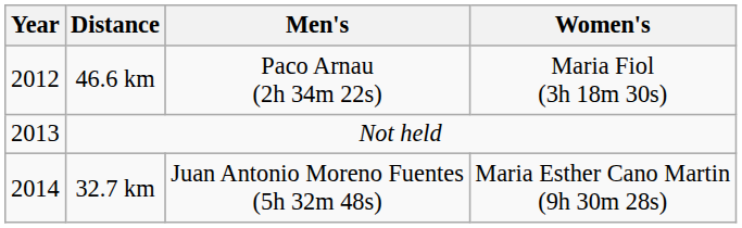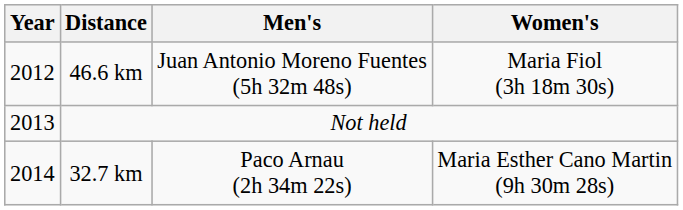46.6 km | Men's: Paco Arnau (2h 34m 22s) -> Juan Antonio Moreno Fuentes (5h 32m 48s)
32.7 km | Men's: Juan Antonio Moreno Fuentes (5h 32m 48s) -> Paco Arnau (2h 34m 22s)
